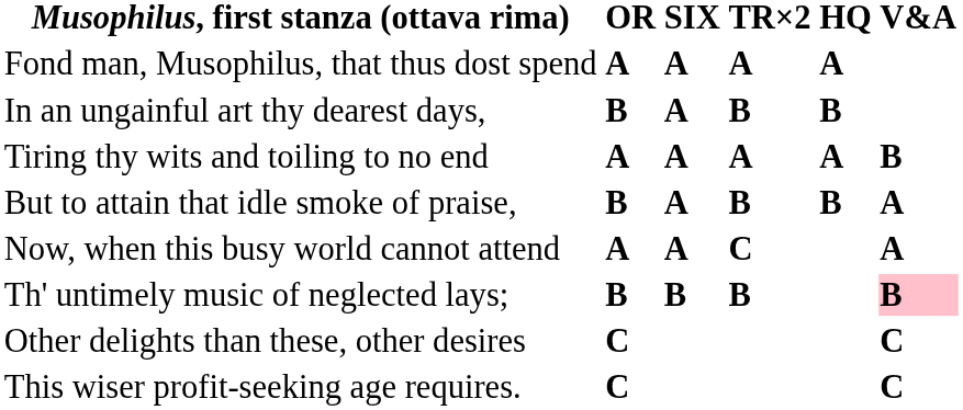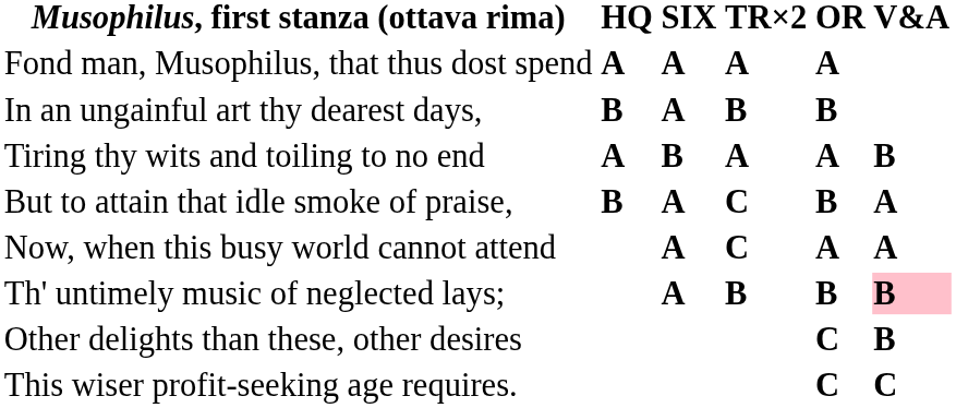columns swapped: OR <-> HQ
Tiring thy wits and toiling to no end | SIX: A -> B
But to attain that idle smoke of praise, | TR×2: B -> C
Th' untimely music of neglected lays; | SIX: B -> A
Other delights than these, other desires | V&A: C -> B
